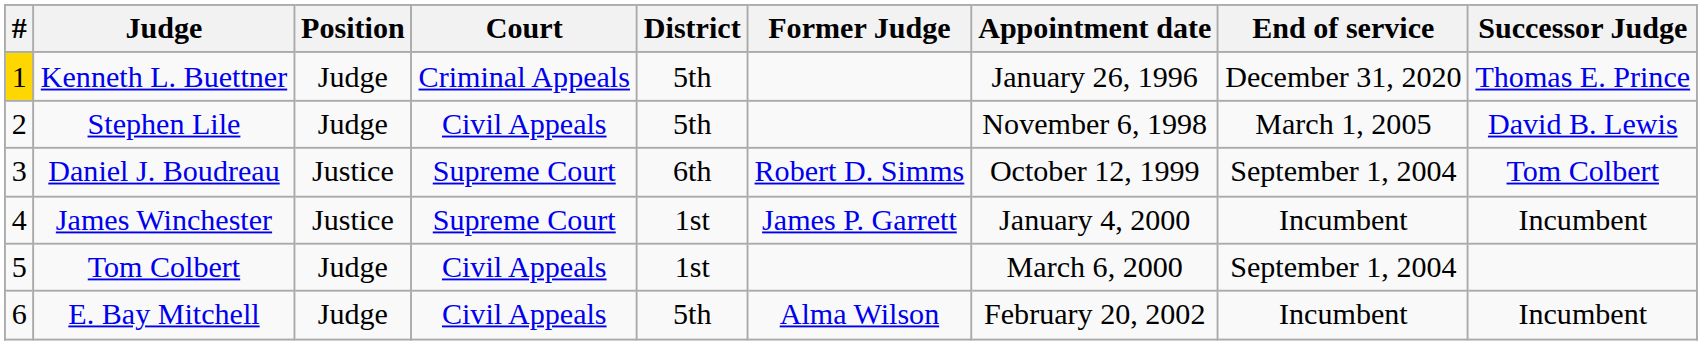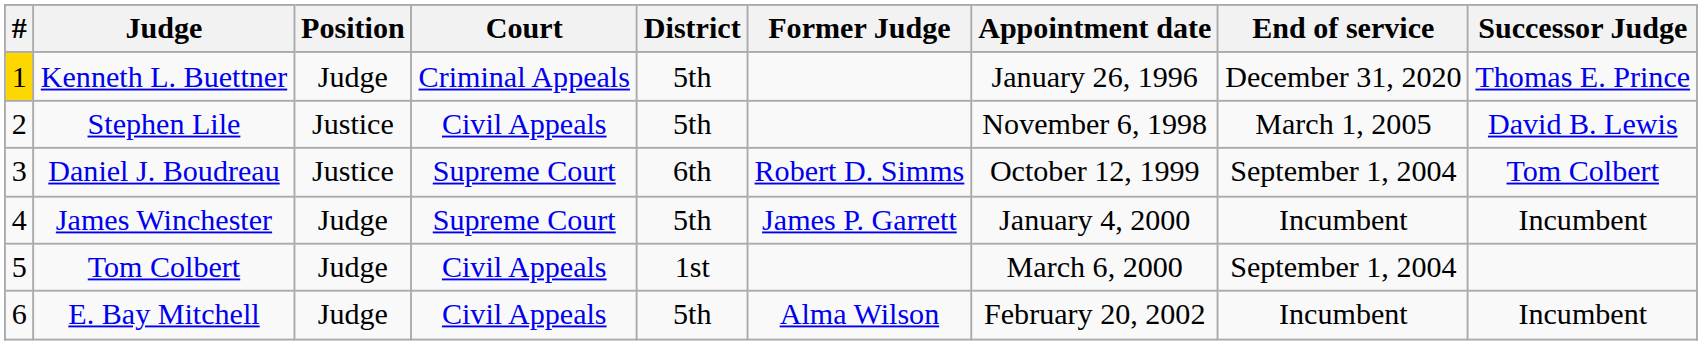Stephen Lile | Position: Judge -> Justice
James Winchester | Position: Justice -> Judge
James Winchester | District: 1st -> 5th
